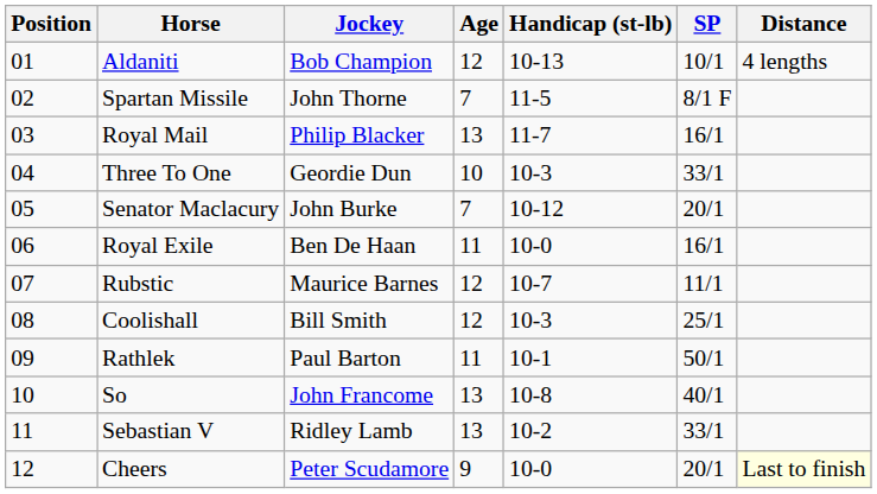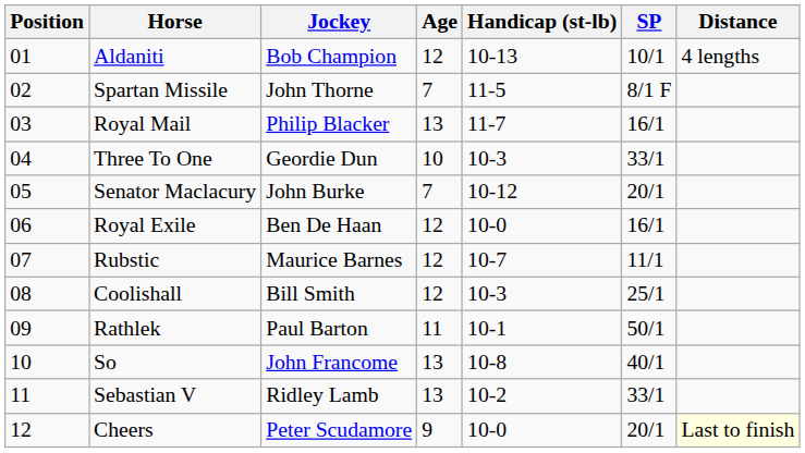Royal Exile | Age: 11 -> 12
